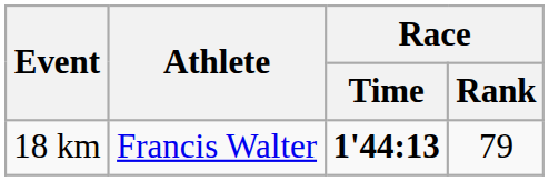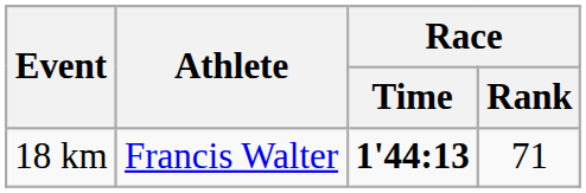18 km | Race / Rank: 79 -> 71
